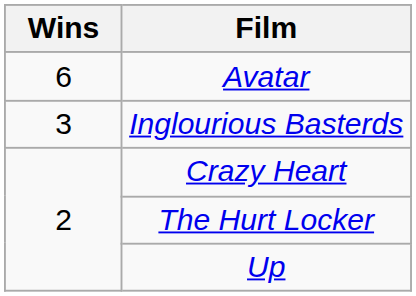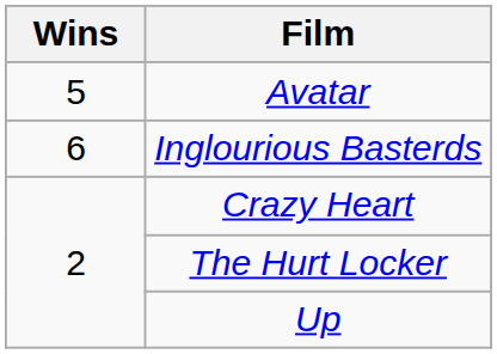Avatar | Wins: 6 -> 5
Inglourious Basterds | Wins: 3 -> 6
